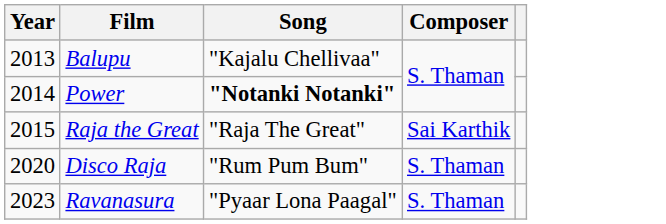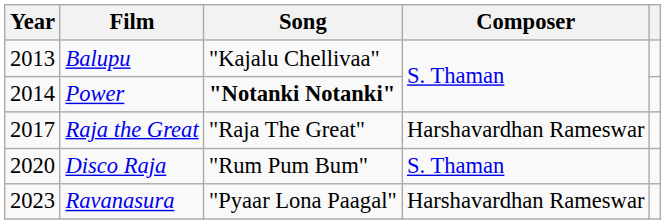Raja the Great | Year: 2015 -> 2017
Raja the Great | Composer: Sai Karthik -> Harshavardhan Rameswar
Ravanasura | Composer: S. Thaman -> Harshavardhan Rameswar
